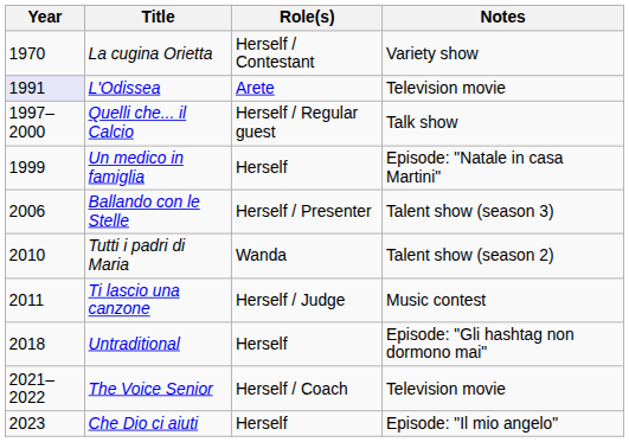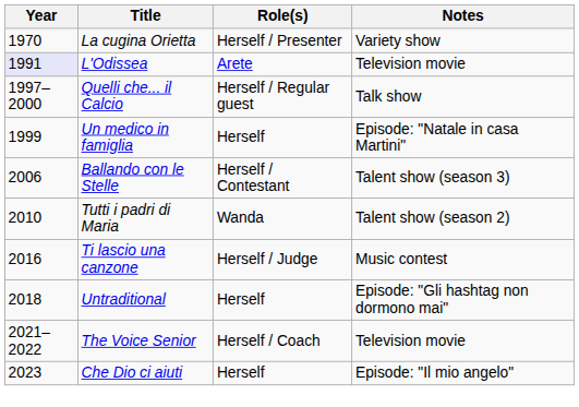La cugina Orietta | Role(s): Herself / Contestant -> Herself / Presenter
Ballando con le Stelle | Role(s): Herself / Presenter -> Herself / Contestant
Ti lascio una canzone | Year: 2011 -> 2016
